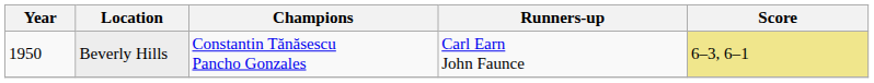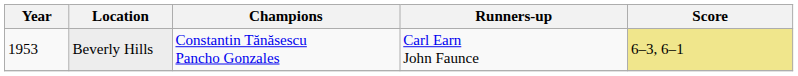Beverly Hills | Year: 1950 -> 1953
